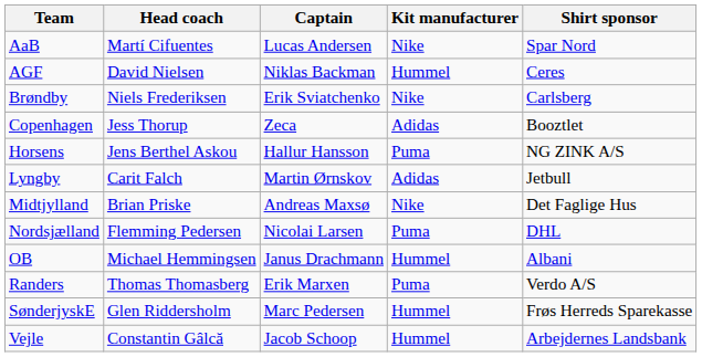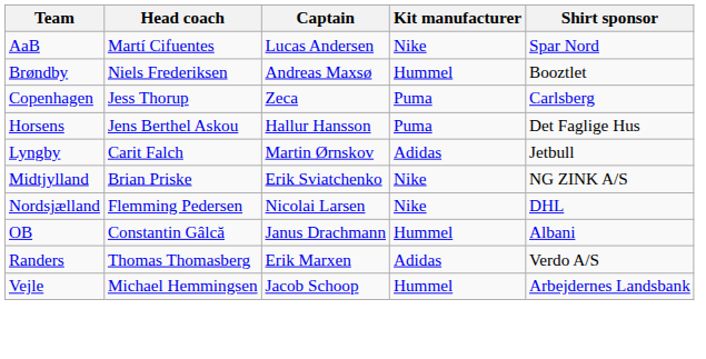- row: AGF | David Nielsen | Niklas Backman | Hummel | Ceres
Brøndby | Captain: Erik Sviatchenko -> Andreas Maxsø
Brøndby | Kit manufacturer: Nike -> Hummel
Brøndby | Shirt sponsor: Carlsberg -> Booztlet
Copenhagen | Kit manufacturer: Adidas -> Puma
Copenhagen | Shirt sponsor: Booztlet -> Carlsberg
Horsens | Shirt sponsor: NG ZINK A/S -> Det Faglige Hus
Midtjylland | Captain: Andreas Maxsø -> Erik Sviatchenko
Midtjylland | Shirt sponsor: Det Faglige Hus -> NG ZINK A/S
Nordsjælland | Kit manufacturer: Puma -> Nike
OB | Head coach: Michael Hemmingsen -> Constantin Gâlcă
Randers | Kit manufacturer: Puma -> Adidas
- row: SønderjyskE | Glen Riddersholm | Marc Pedersen | Hummel | Frøs Herreds Sparekasse
Vejle | Head coach: Constantin Gâlcă -> Michael Hemmingsen
